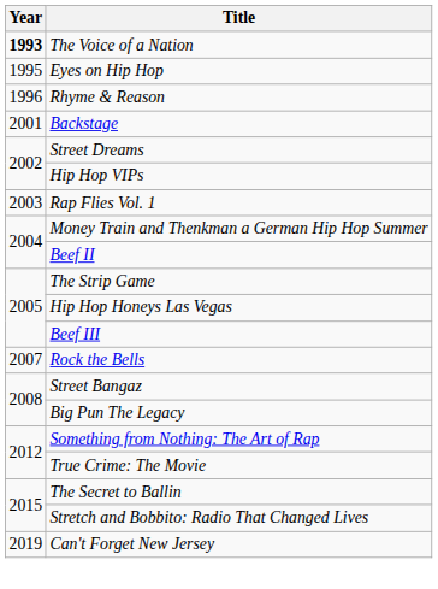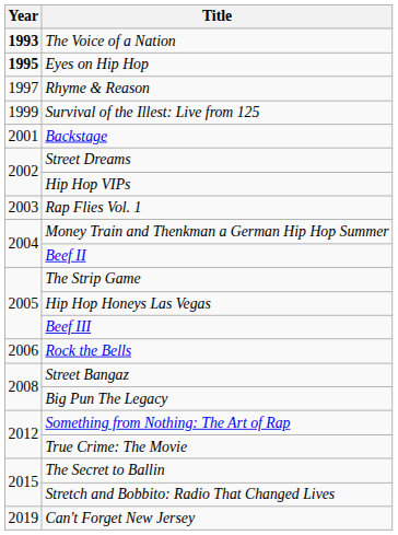Eyes on Hip Hop | Year: normal -> bold
Rhyme & Reason | Year: 1996 -> 1997
+ row: 1999 | Survival of the Illest: Live from 125
Rock the Bells | Year: 2007 -> 2006
